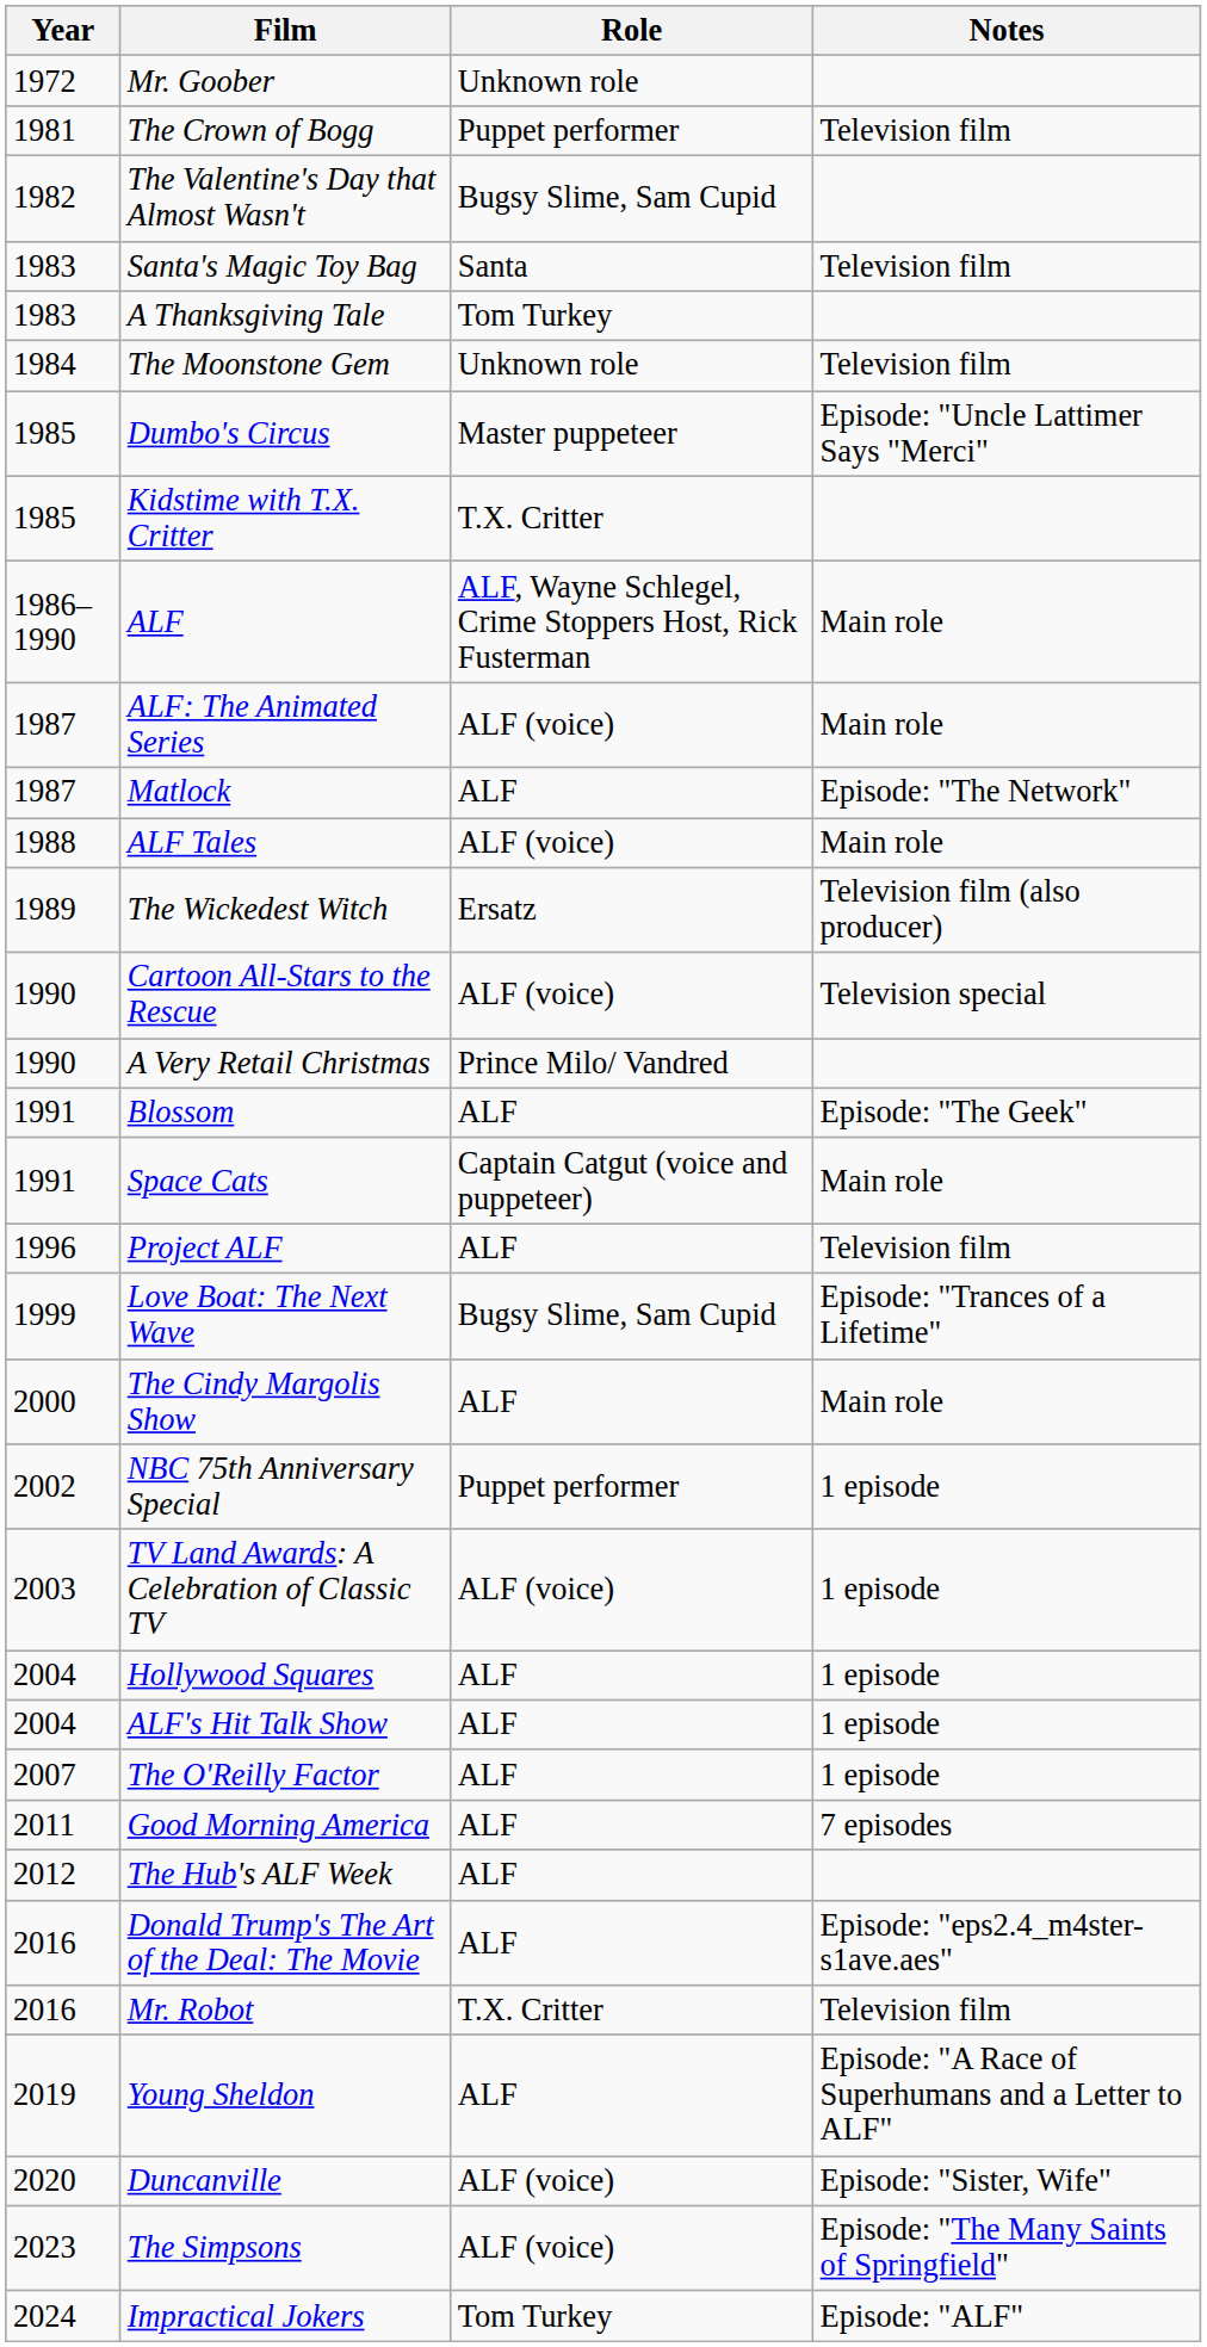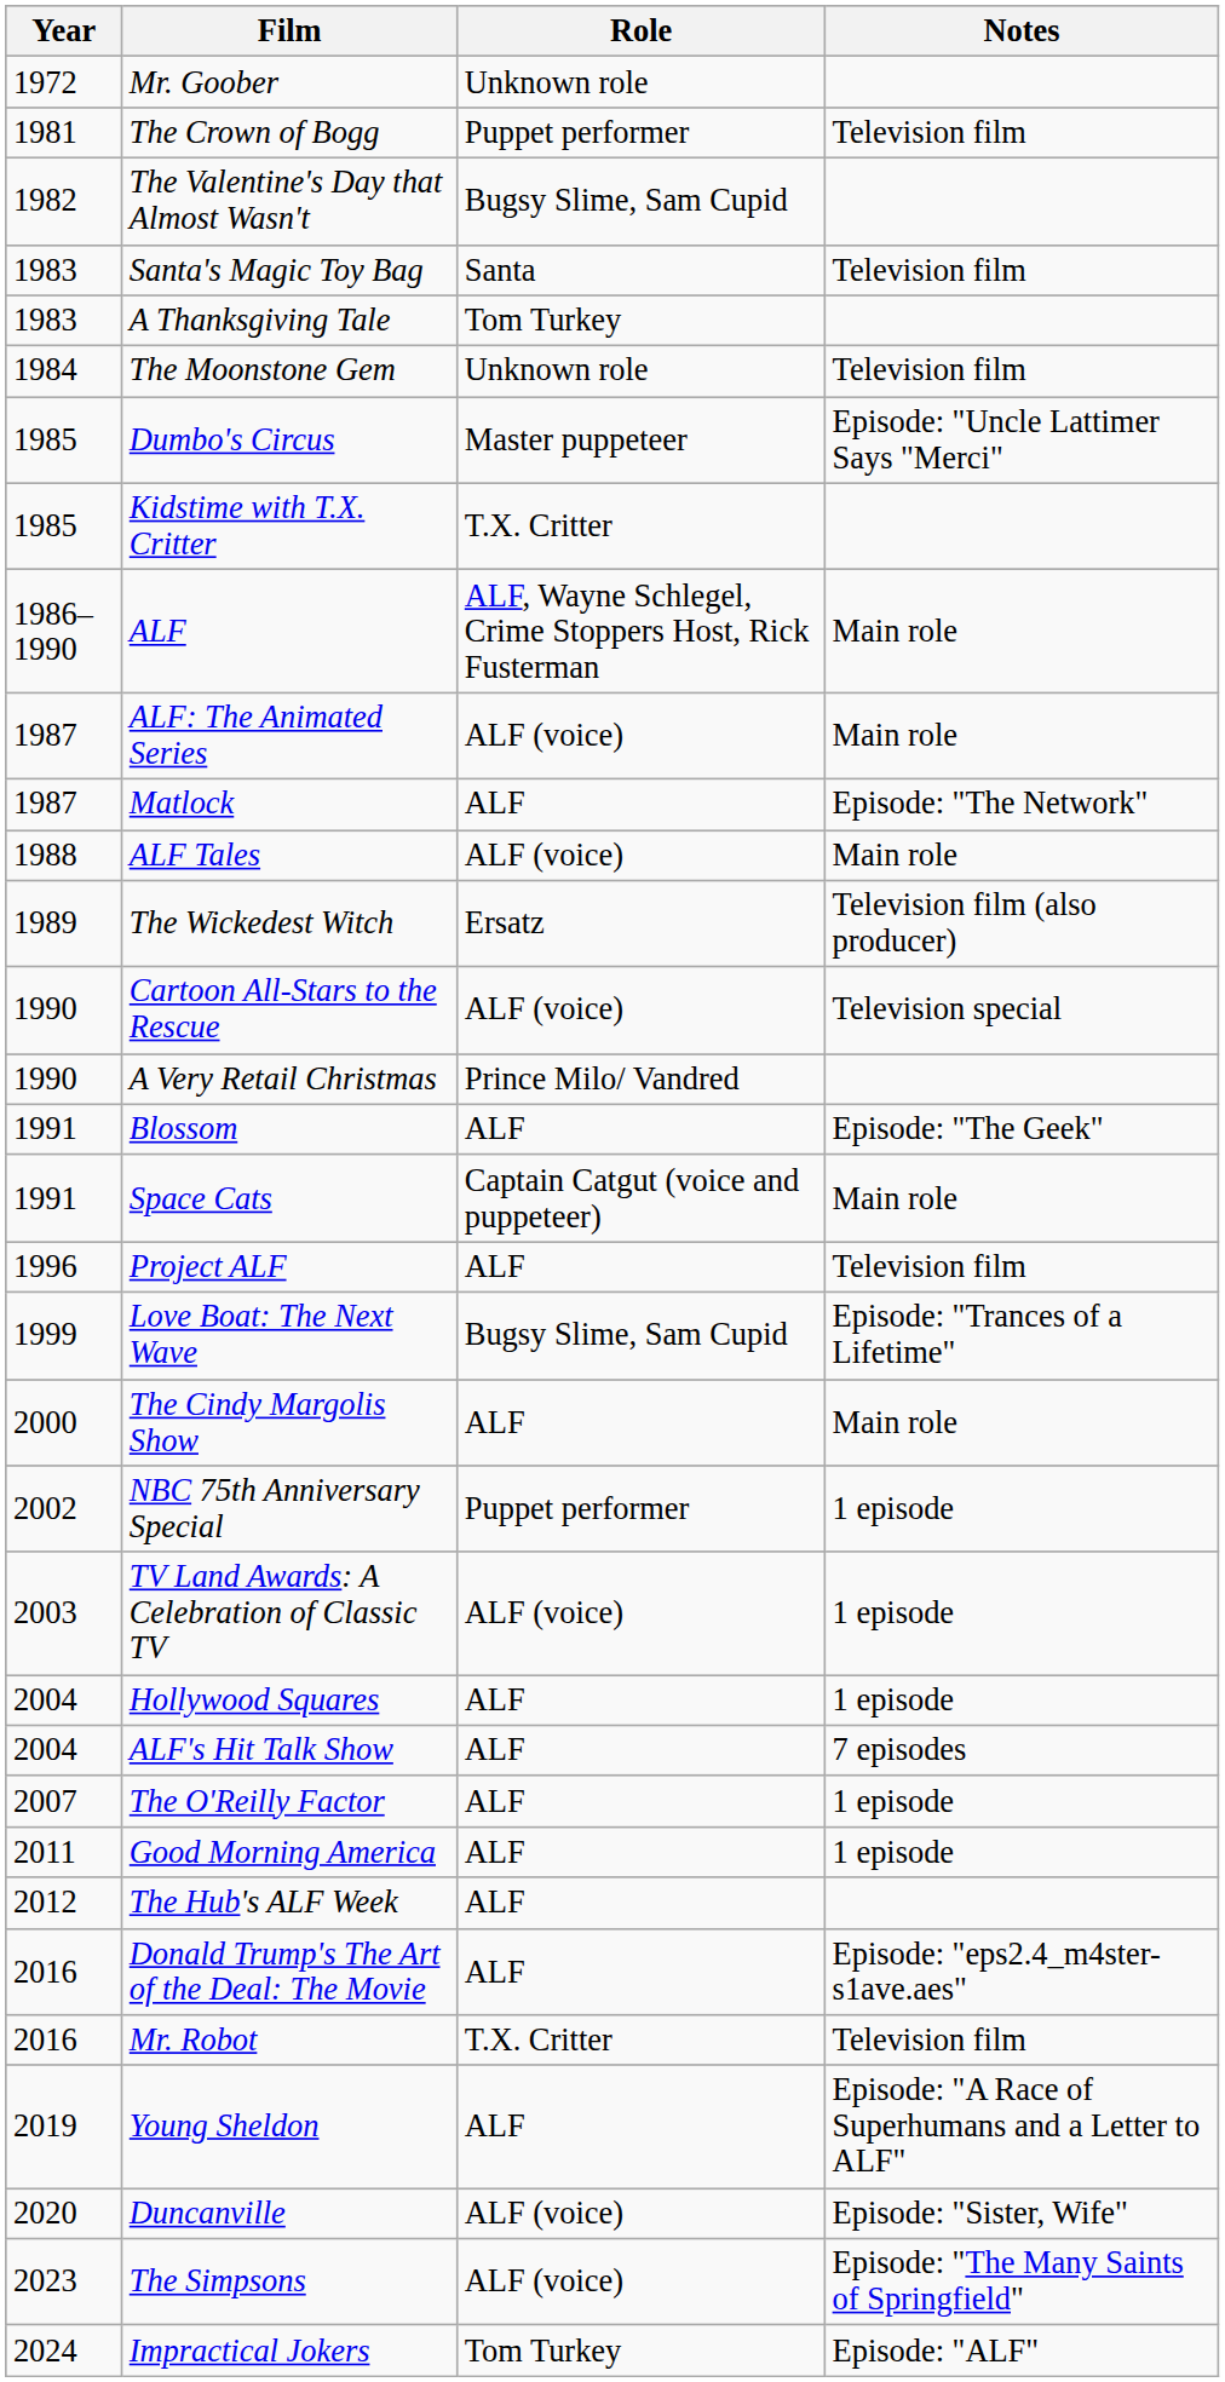ALF's Hit Talk Show | Notes: 1 episode -> 7 episodes
Good Morning America | Notes: 7 episodes -> 1 episode
